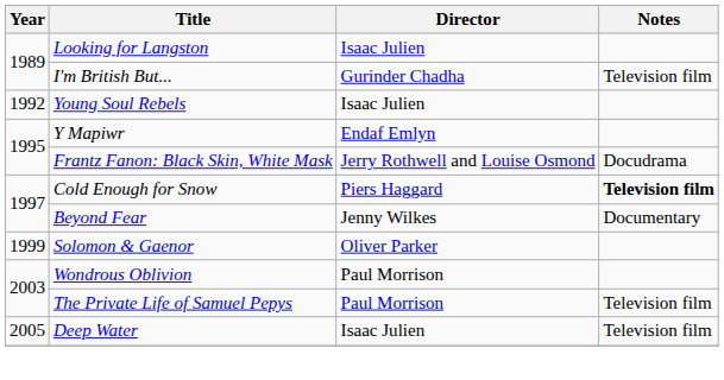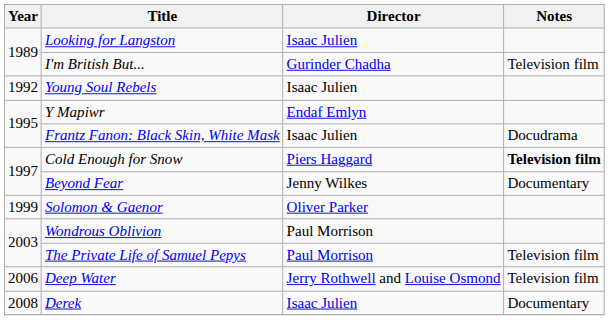Frantz Fanon: Black Skin, White Mask | Director: Jerry Rothwell and Louise Osmond -> Isaac Julien
Deep Water | Year: 2005 -> 2006
Deep Water | Director: Isaac Julien -> Jerry Rothwell and Louise Osmond
+ row: 2008 | Derek | Isaac Julien | Documentary
